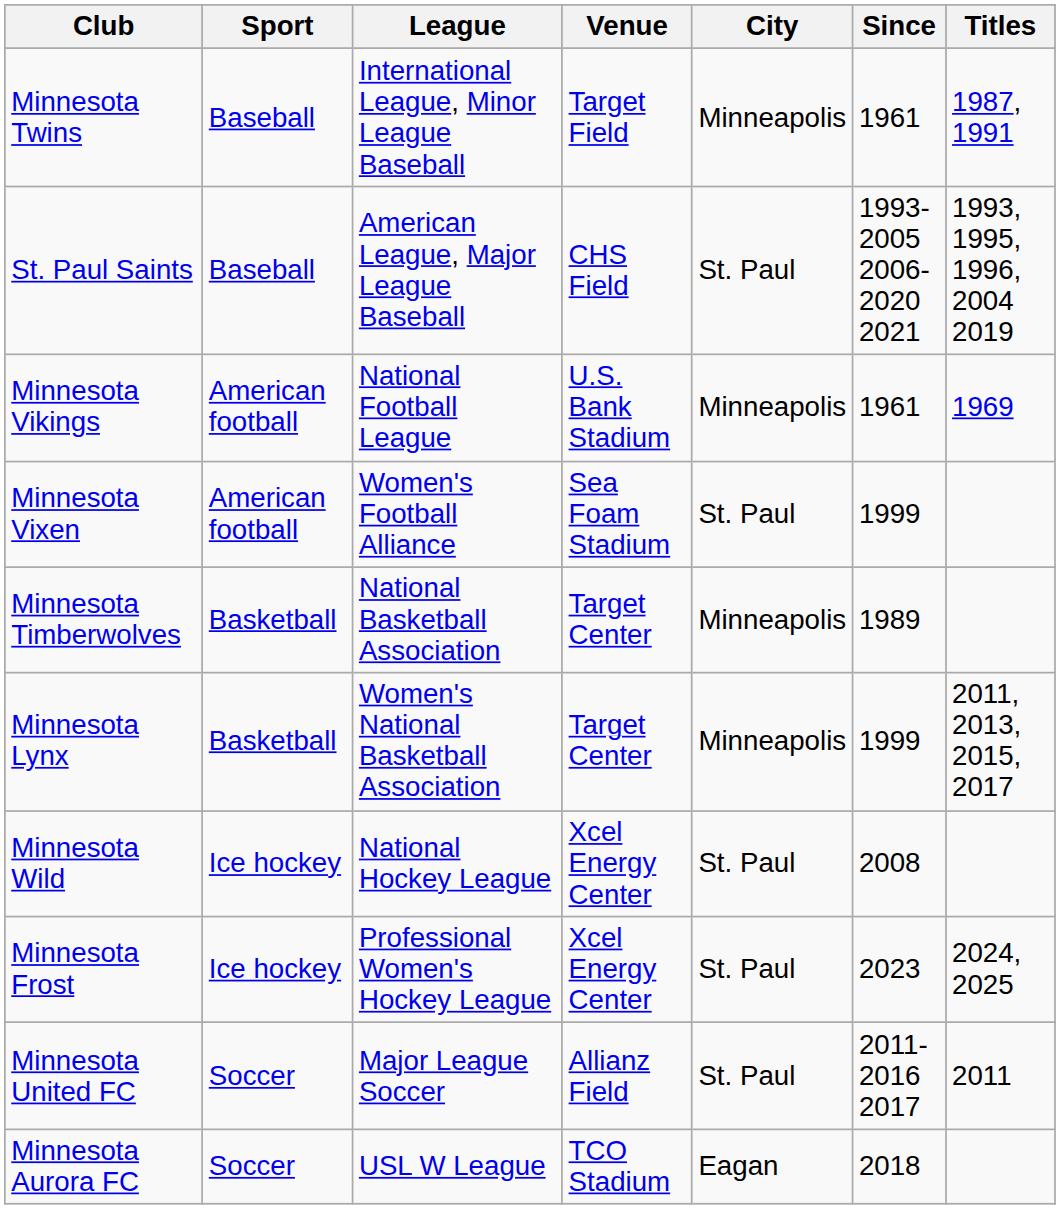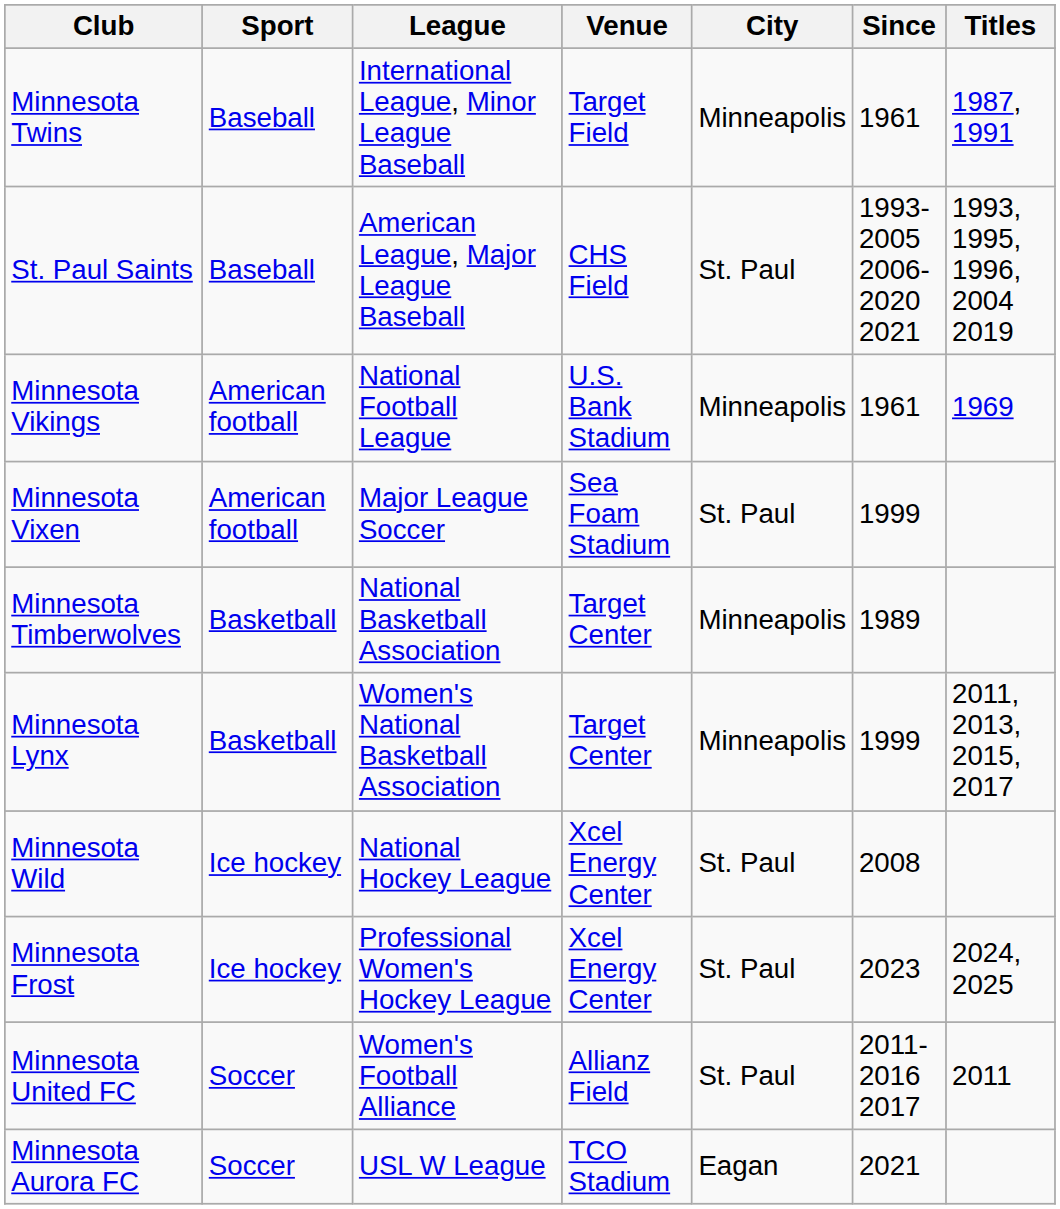Minnesota Vixen | League: Women's Football Alliance -> Major League Soccer
Minnesota United FC | League: Major League Soccer -> Women's Football Alliance
Minnesota Aurora FC | Since: 2018 -> 2021
